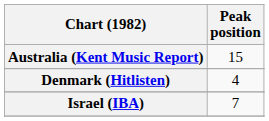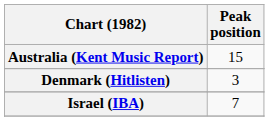Denmark (Hitlisten) | Peak position: 4 -> 3
